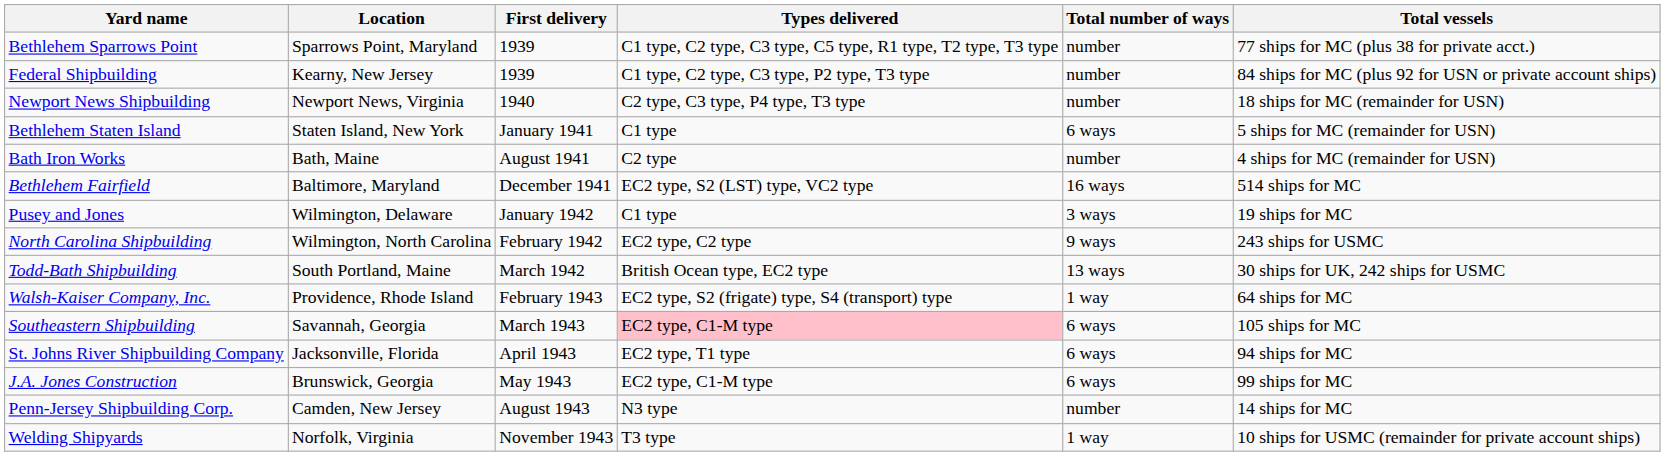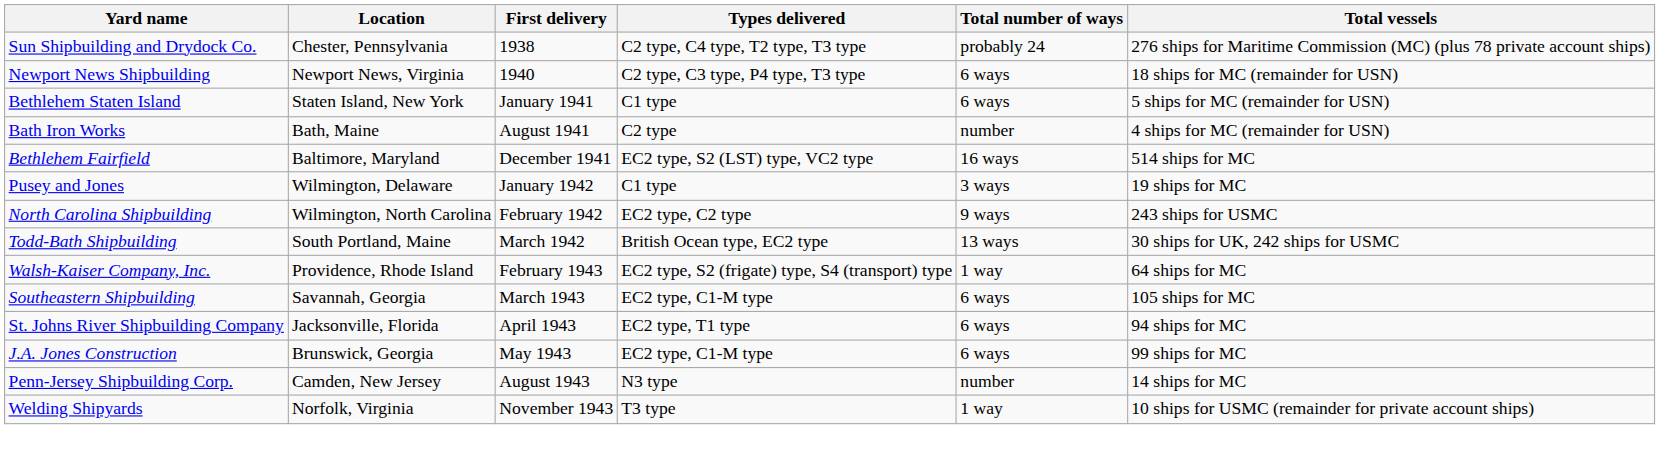+ row: Sun Shipbuilding and Drydock Co. | Chester, Pennsylvania | 1938 | C2 type, C4 type, T2 type, T3 type | probably 24 | 276 ships for Maritime Commission (MC) (plus 78 private account ships)
- row: Bethlehem Sparrows Point | Sparrows Point, Maryland | 1939 | C1 type, C2 type, C3 type, C5 type, R1 type, T2 type, T3 type | number | 77 ships for MC (plus 38 for private acct.)
- row: Federal Shipbuilding | Kearny, New Jersey | 1939 | C1 type, C2 type, C3 type, P2 type, T3 type | number | 84 ships for MC (plus 92 for USN or private account ships)
Newport News Shipbuilding | Total number of ways: number -> 6 ways
Southeastern Shipbuilding | Types delivered: pink background -> no background
